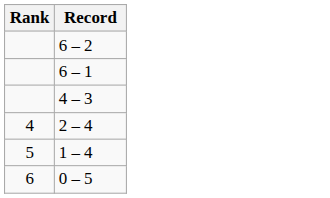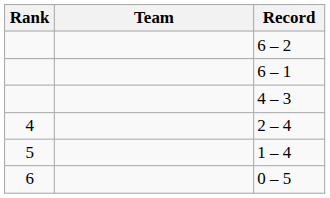+ column: Team
